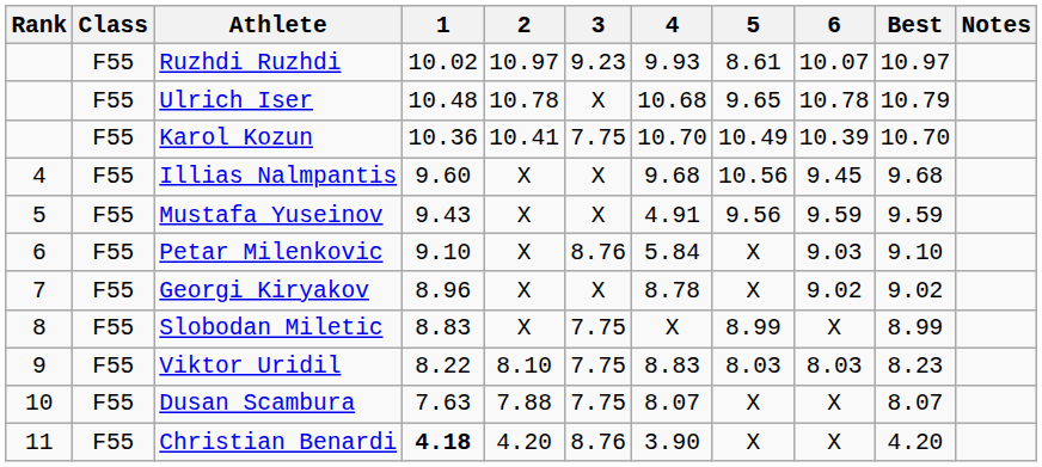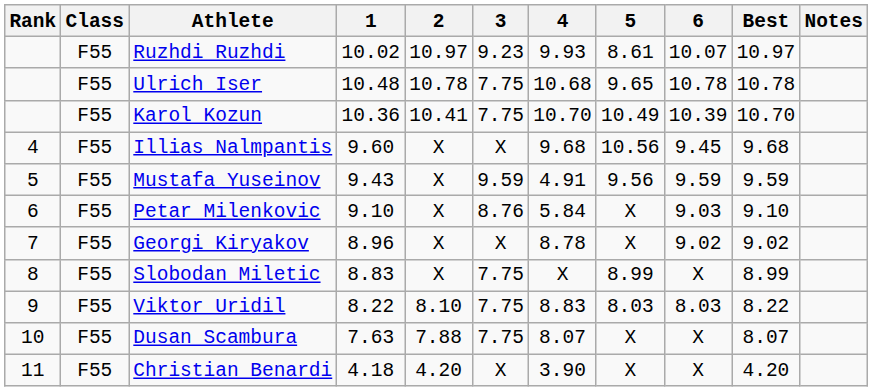Ulrich Iser | 3: X -> 7.75
Ulrich Iser | Best: 10.79 -> 10.78
Mustafa Yuseinov | 3: X -> 9.59
Viktor Uridil | Best: 8.23 -> 8.22
Christian Benardi | 1: bold -> normal
Christian Benardi | 3: 8.76 -> X
